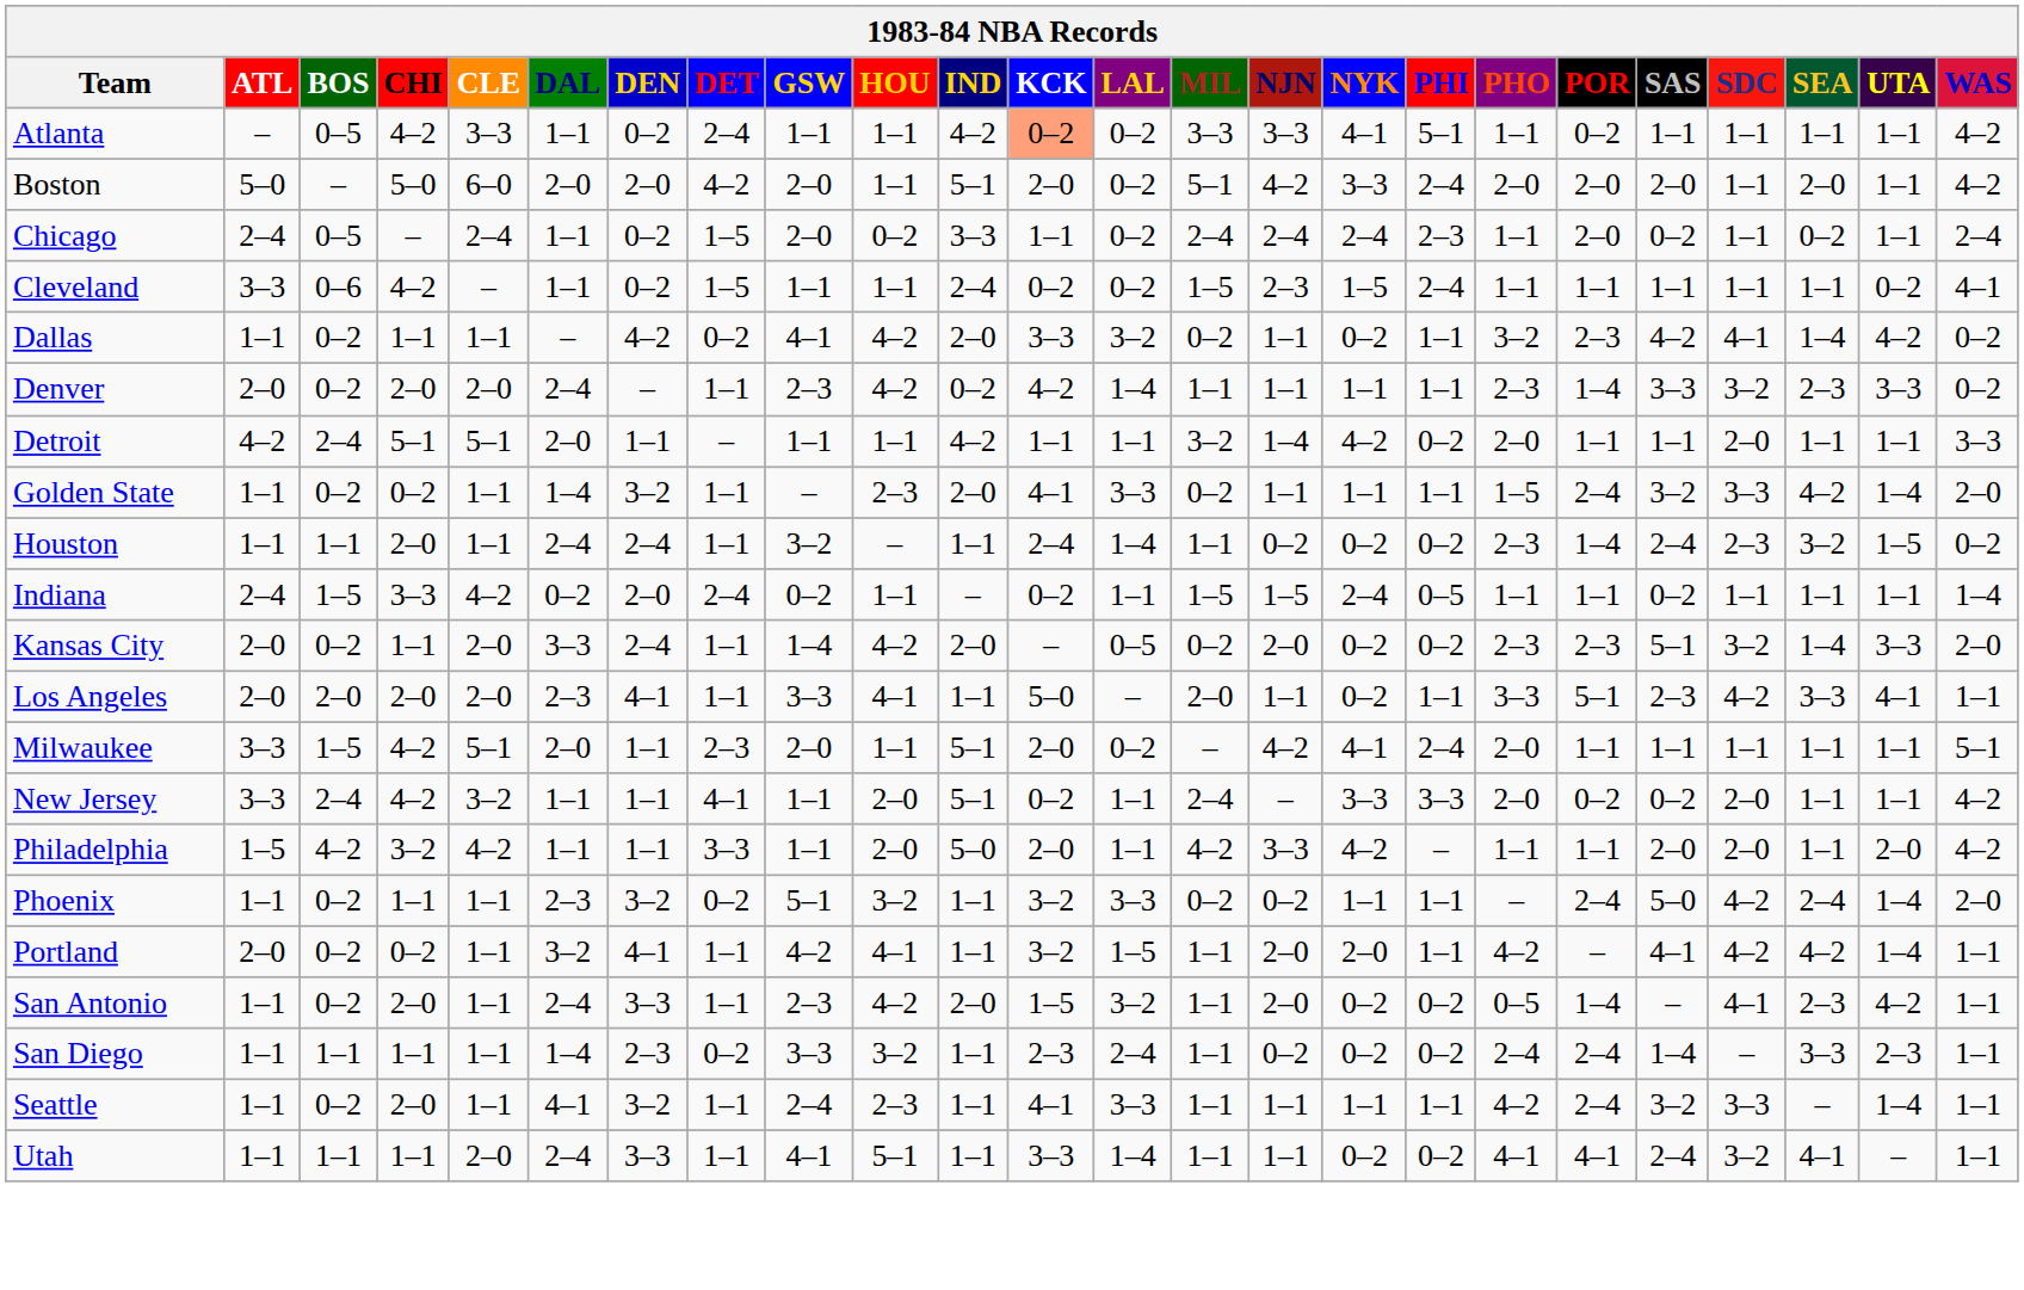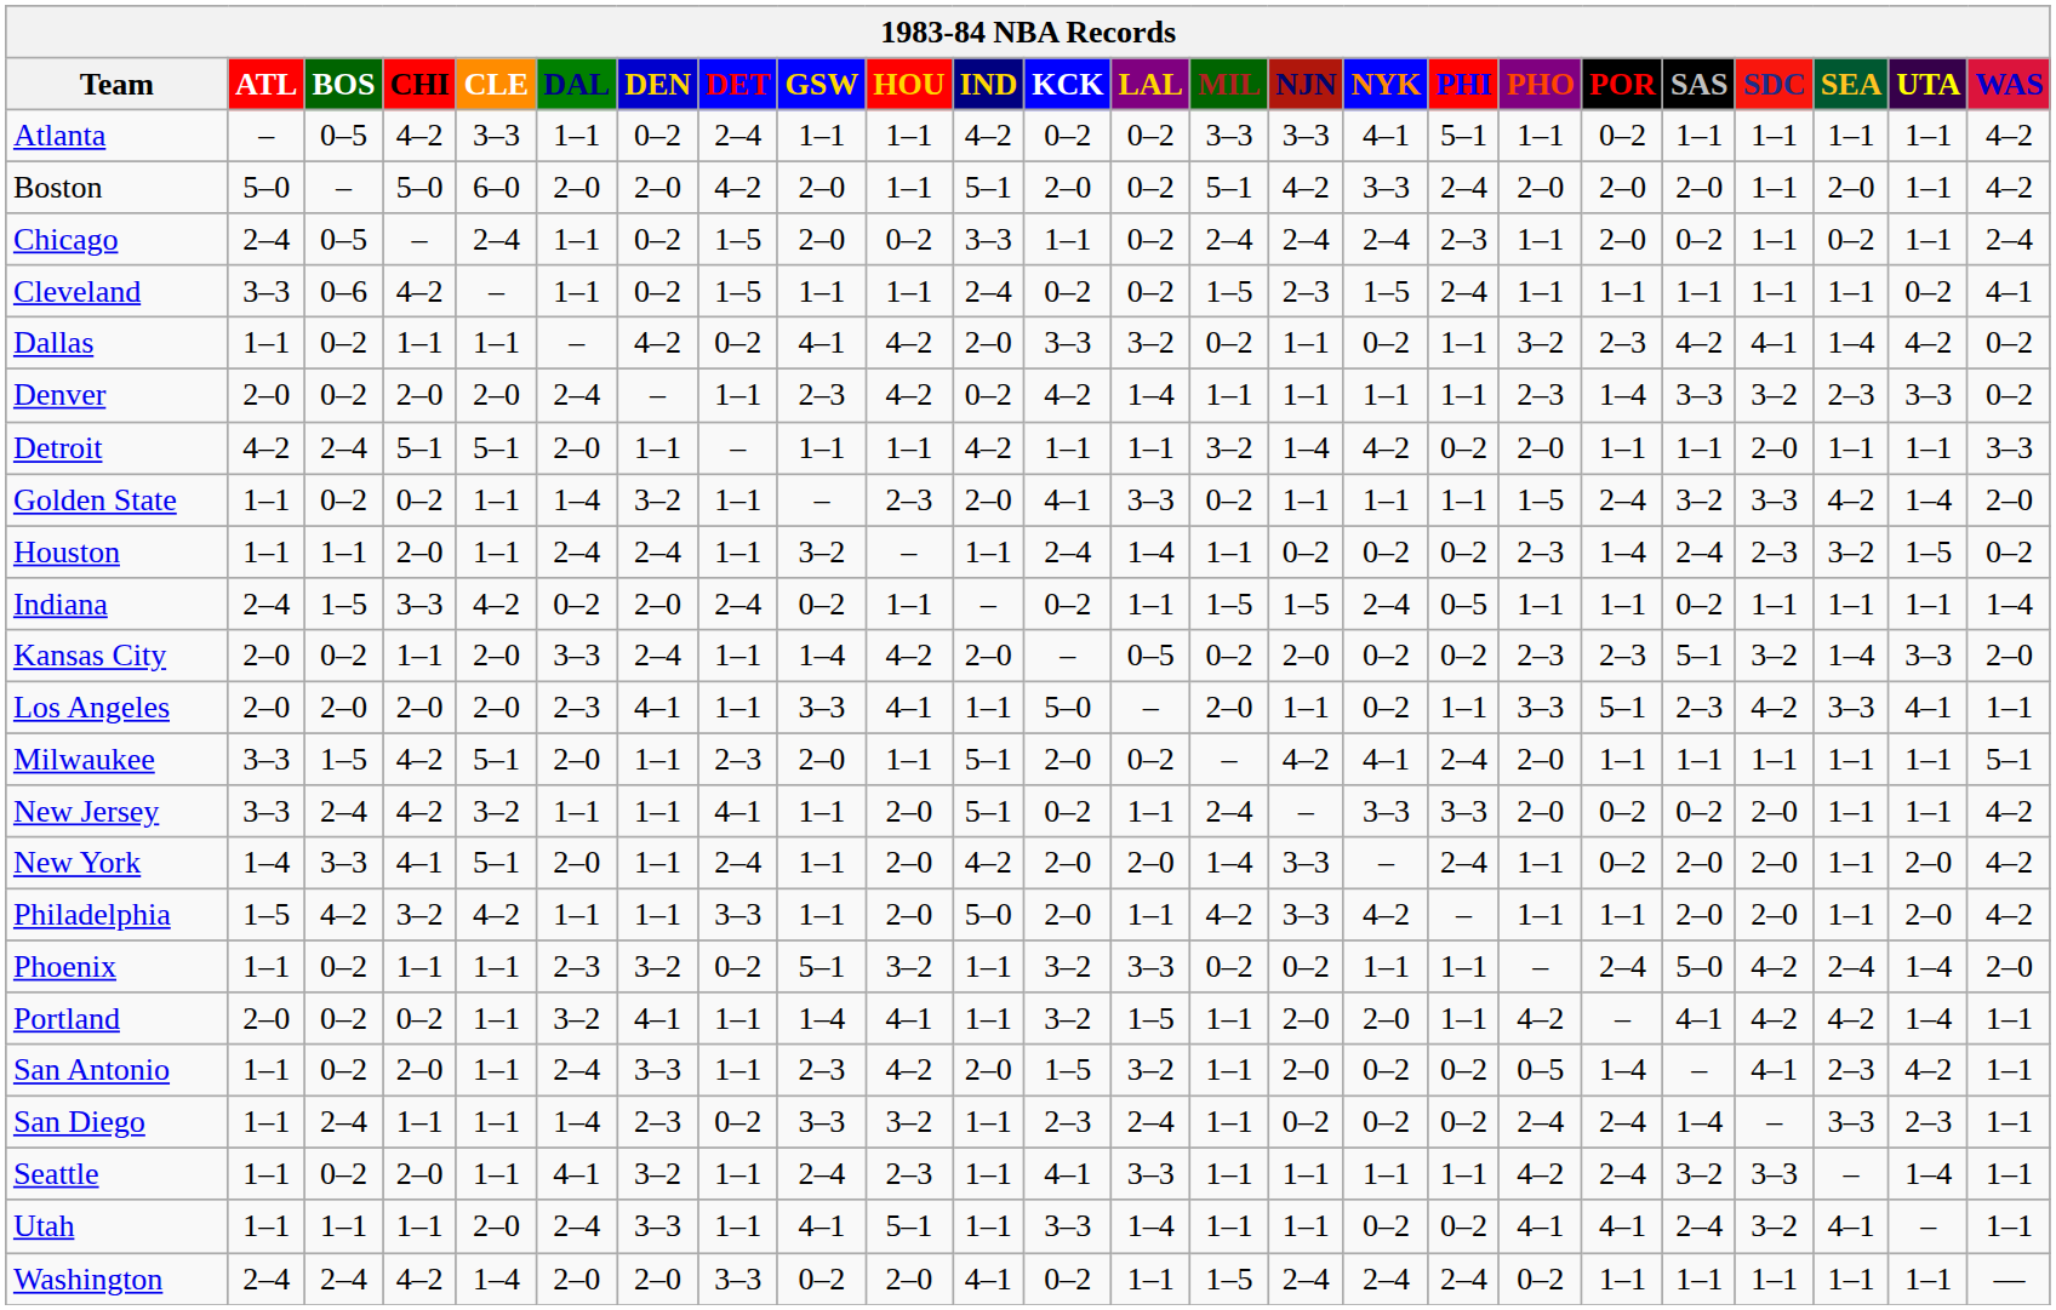Atlanta | KCK: lightsalmon background -> no background
+ row: New York | 1–4 | 3–3 | 4–1 | 5–1 | 2–0 | 1–1 | 2–4 | 1–1 | 2–0 | 4–2 | 2–0 | 2–0 | 1–4 | 3–3 | – | 2–4 | 1–1 | 0–2 | 2–0 | 2–0 | 1–1 | 2–0 | 4–2
Portland | GSW: 4–2 -> 1–4
San Diego | BOS: 1–1 -> 2–4
+ row: Washington | 2–4 | 2–4 | 4–2 | 1–4 | 2–0 | 2–0 | 3–3 | 0–2 | 2–0 | 4–1 | 0–2 | 1–1 | 1–5 | 2–4 | 2–4 | 2–4 | 0–2 | 1–1 | 1–1 | 1–1 | 1–1 | 1–1 | —
